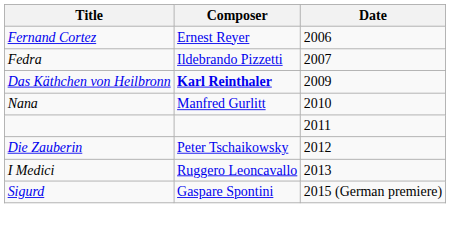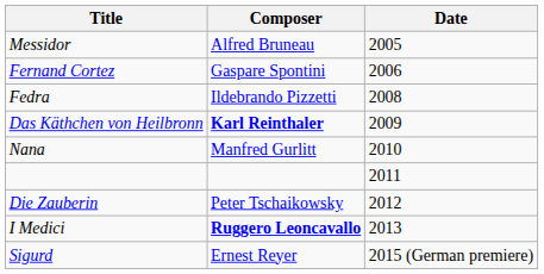+ row: Messidor | Alfred Bruneau | 2005
Fernand Cortez | Composer: Ernest Reyer -> Gaspare Spontini
Fedra | Date: 2007 -> 2008
I Medici | Composer: normal -> bold
Sigurd | Composer: Gaspare Spontini -> Ernest Reyer
